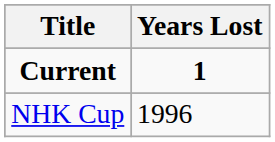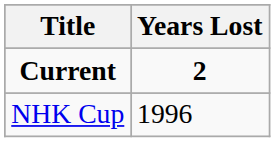Current | Years Lost: 1 -> 2
